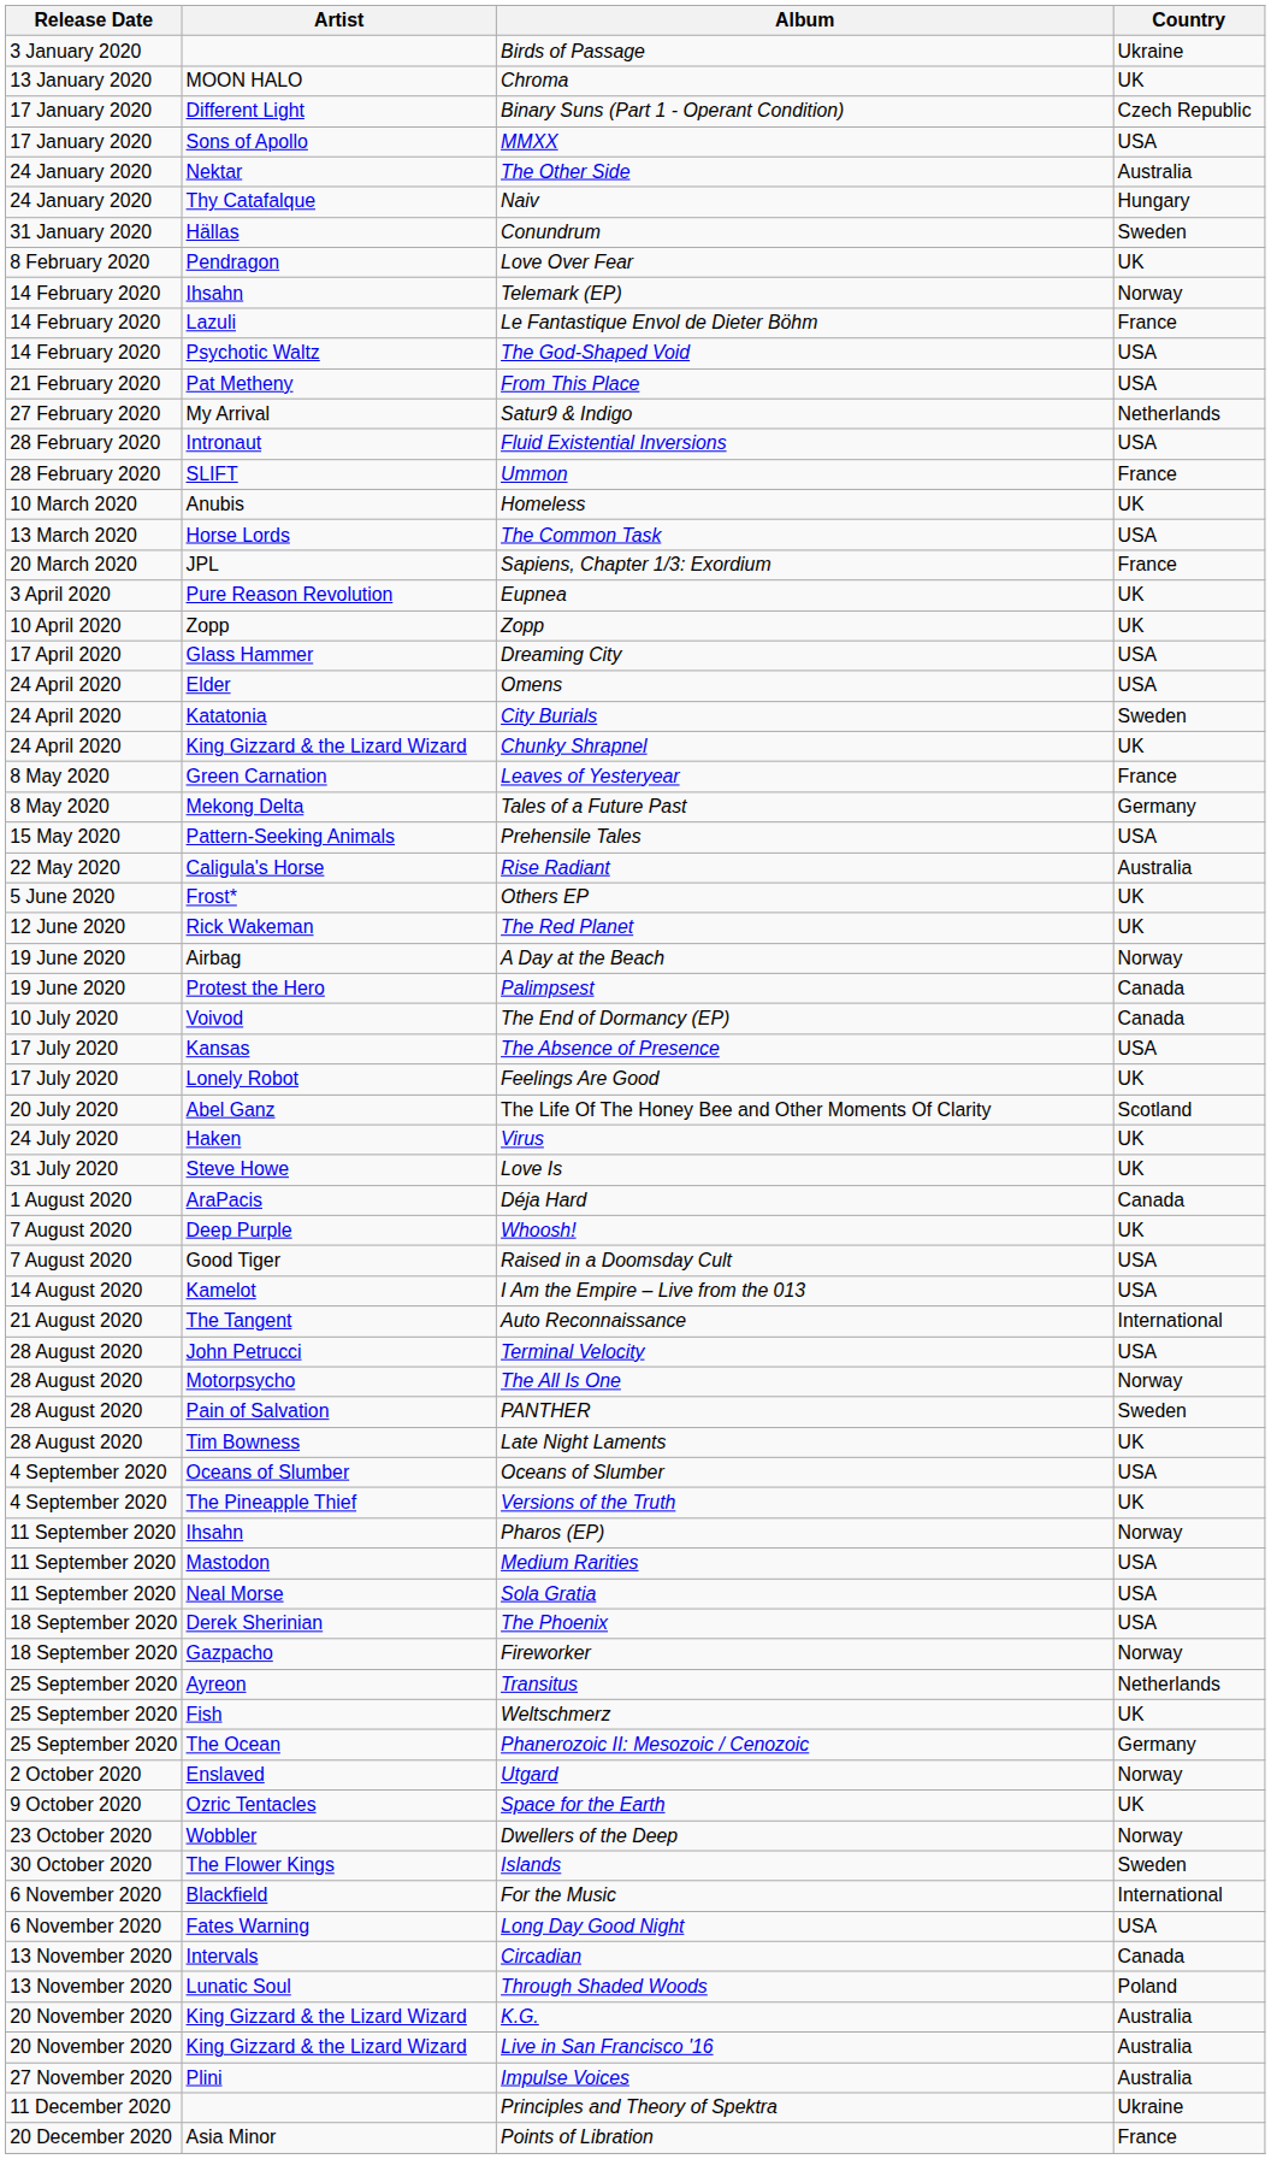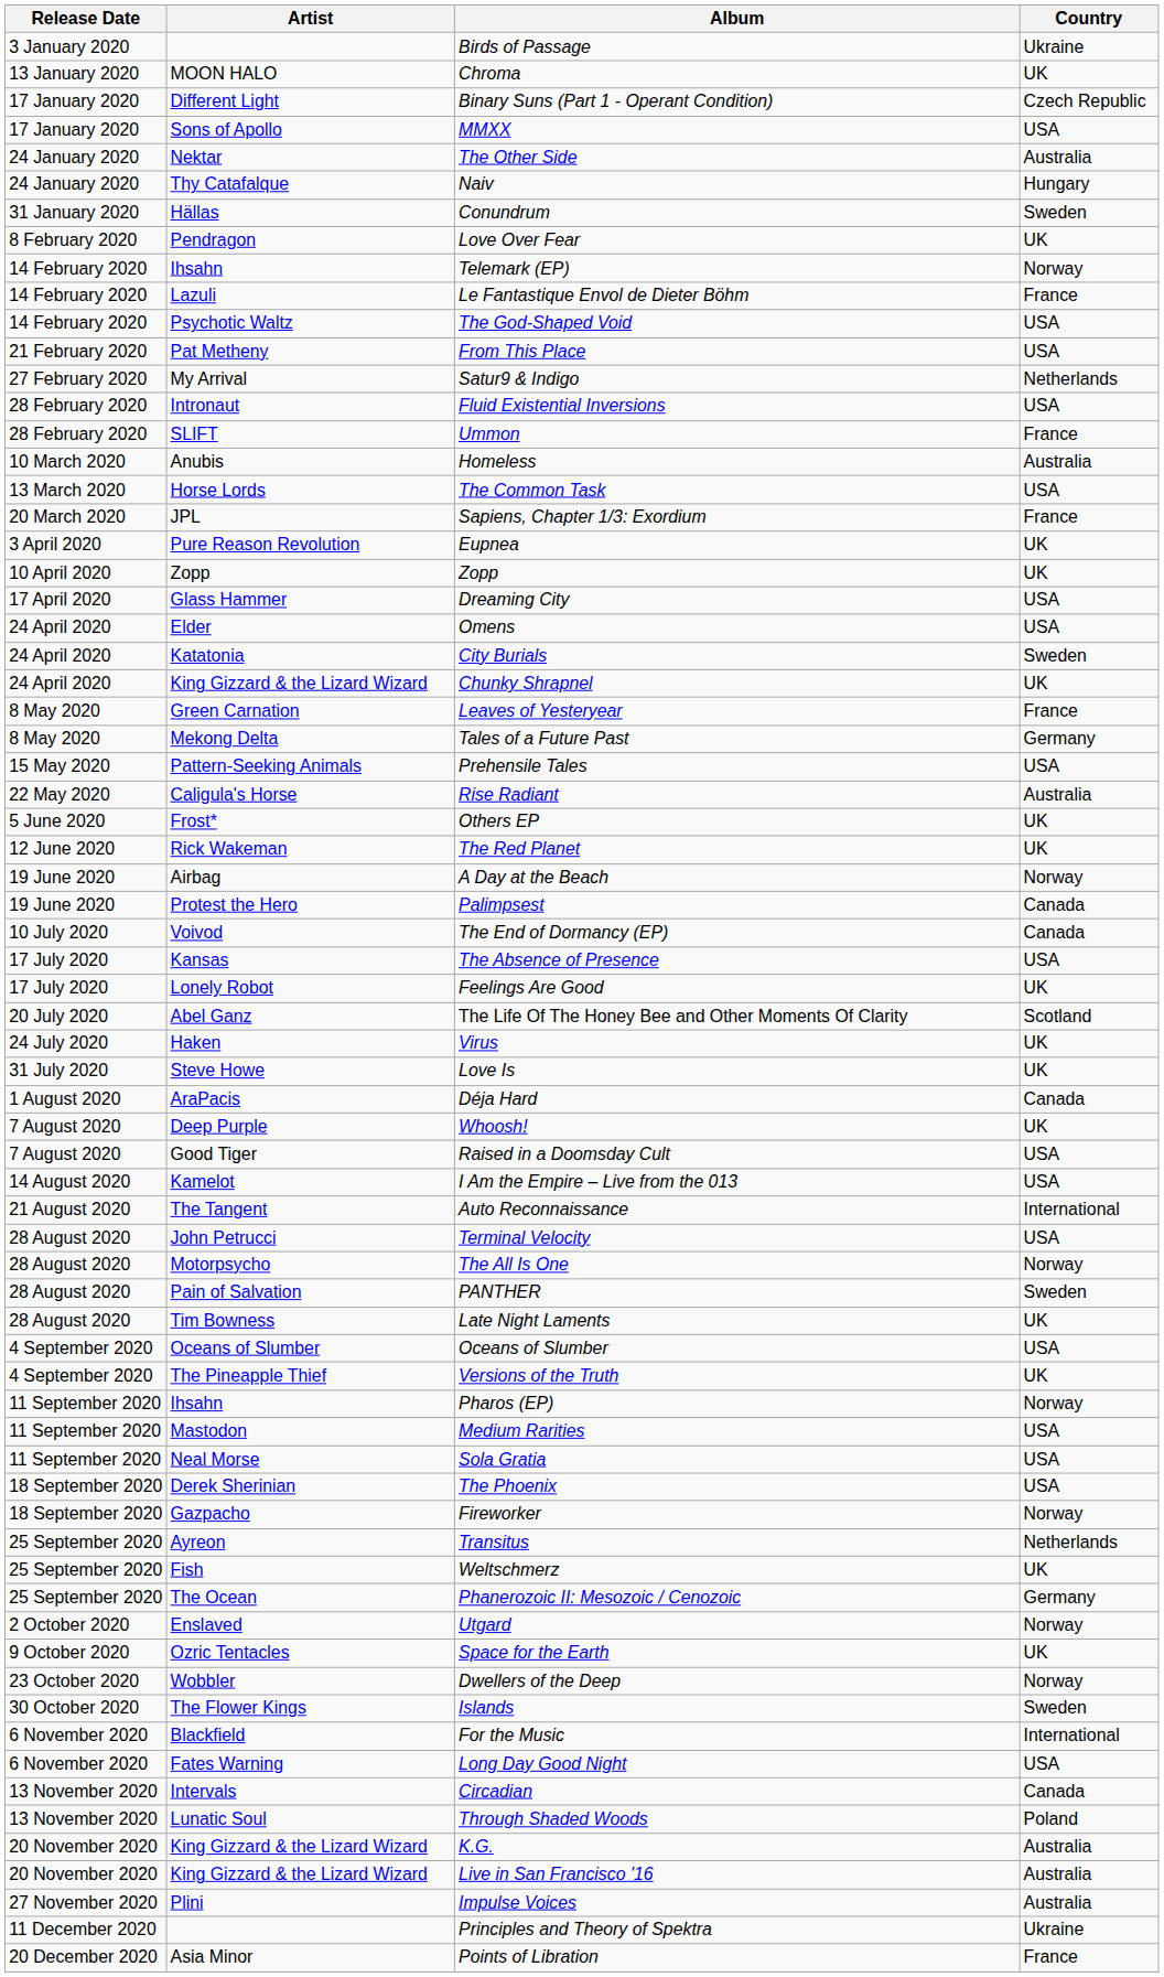Homeless | Country: UK -> Australia
